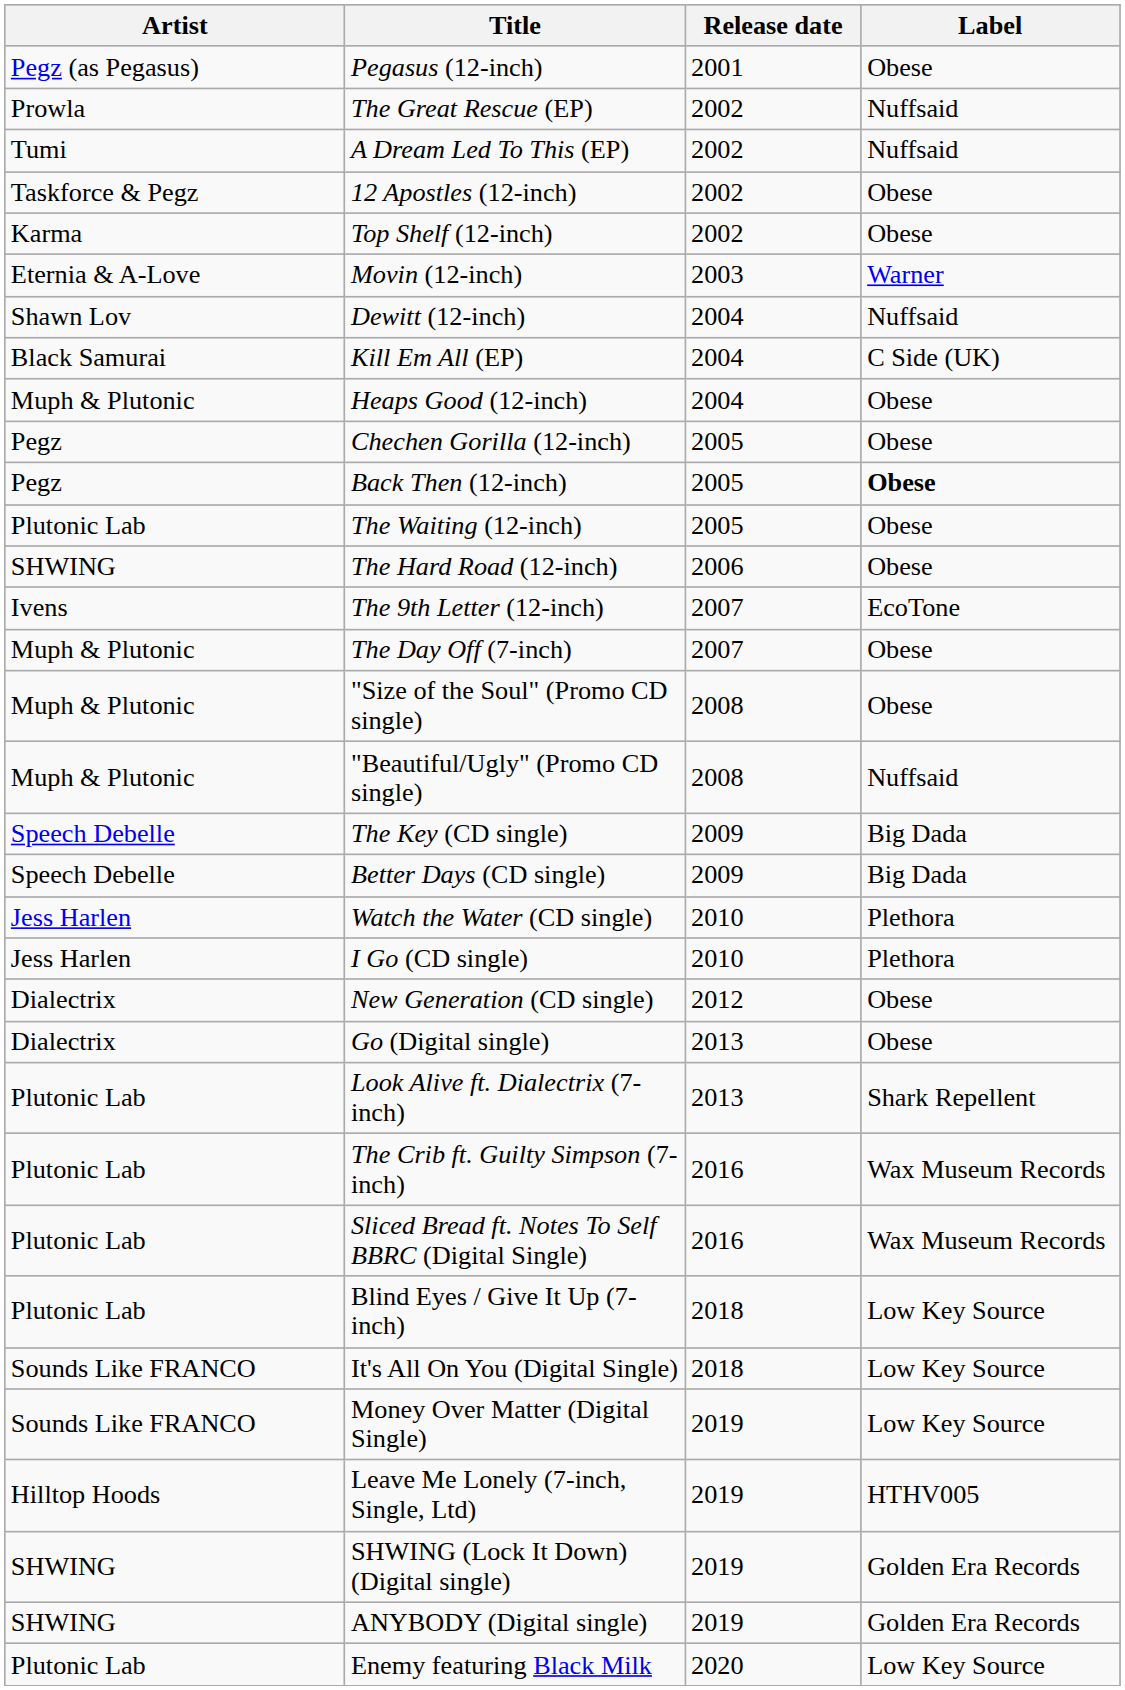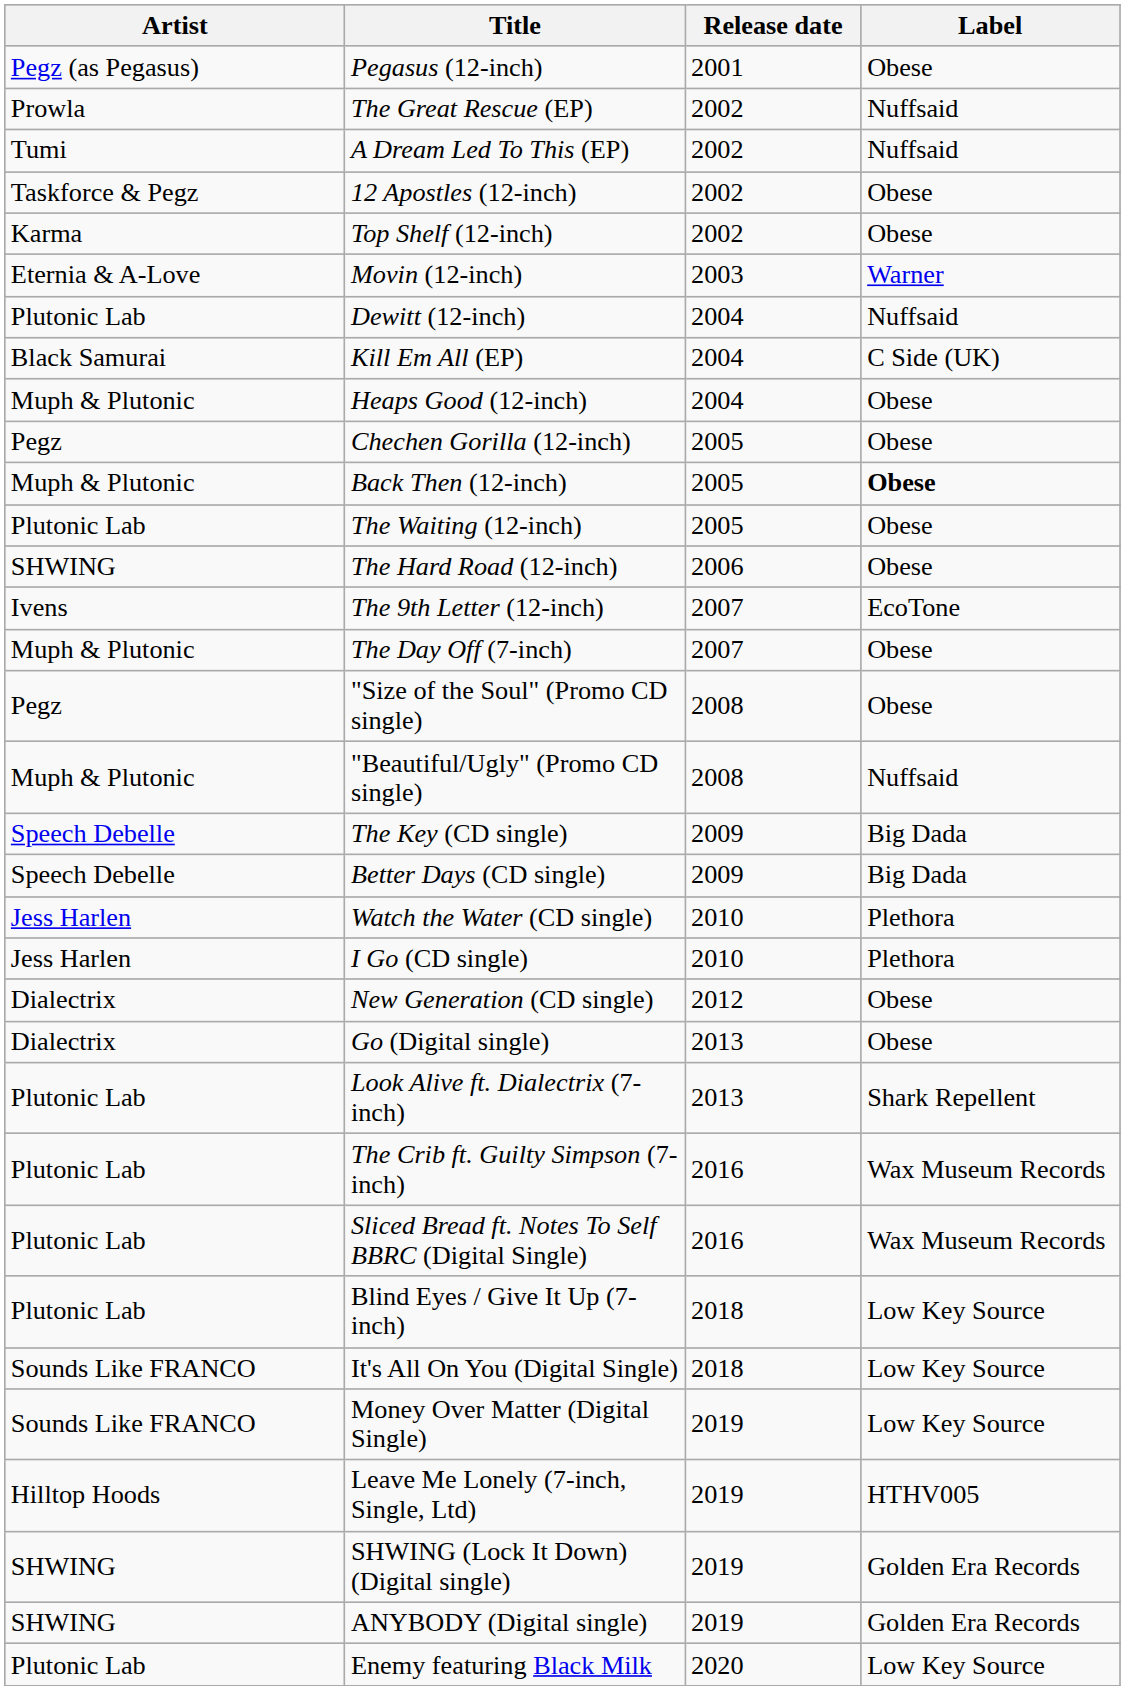Dewitt (12-inch) | Artist: Shawn Lov -> Plutonic Lab
Back Then (12-inch) | Artist: Pegz -> Muph & Plutonic
"Size of the Soul" (Promo CD single) | Artist: Muph & Plutonic -> Pegz
